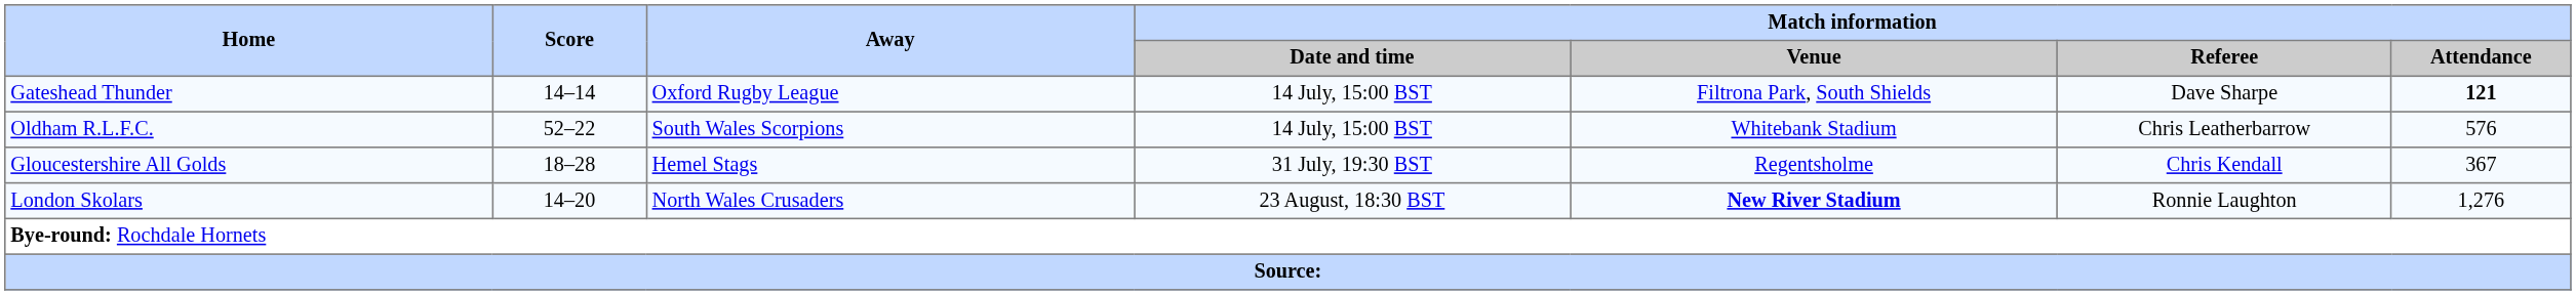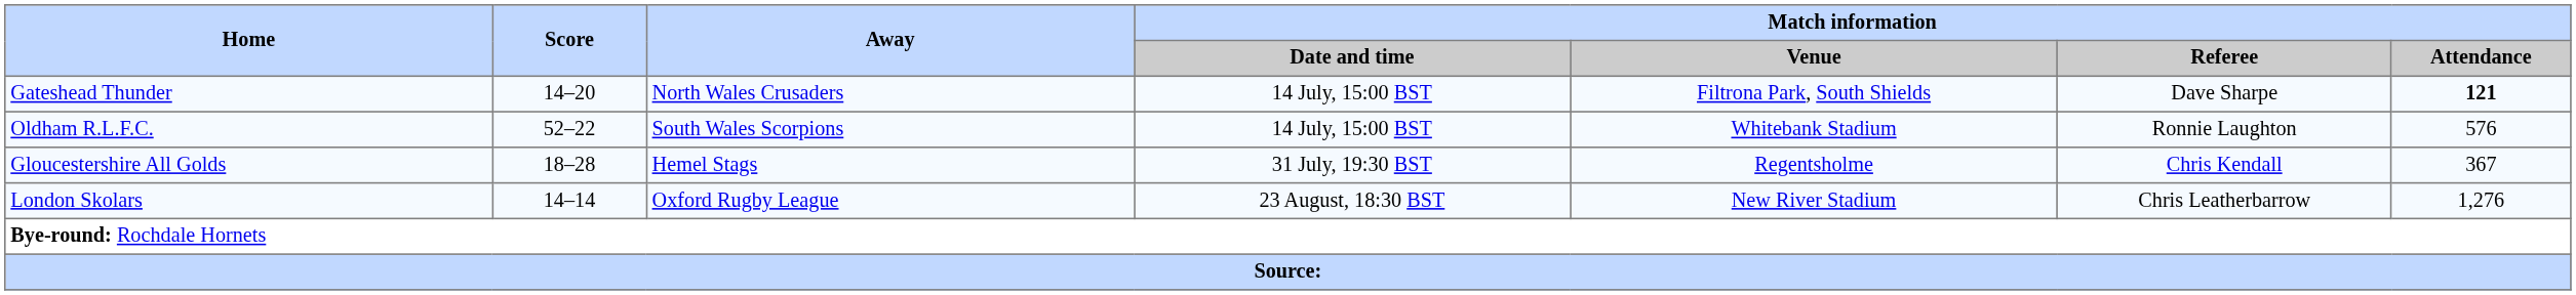Gateshead Thunder | Score: 14–14 -> 14–20
Gateshead Thunder | Away: Oxford Rugby League -> North Wales Crusaders
Oldham R.L.F.C. | Match information / Referee: Chris Leatherbarrow -> Ronnie Laughton
London Skolars | Score: 14–20 -> 14–14
London Skolars | Away: North Wales Crusaders -> Oxford Rugby League
London Skolars | Match information / Venue: bold -> normal
London Skolars | Match information / Referee: Ronnie Laughton -> Chris Leatherbarrow
